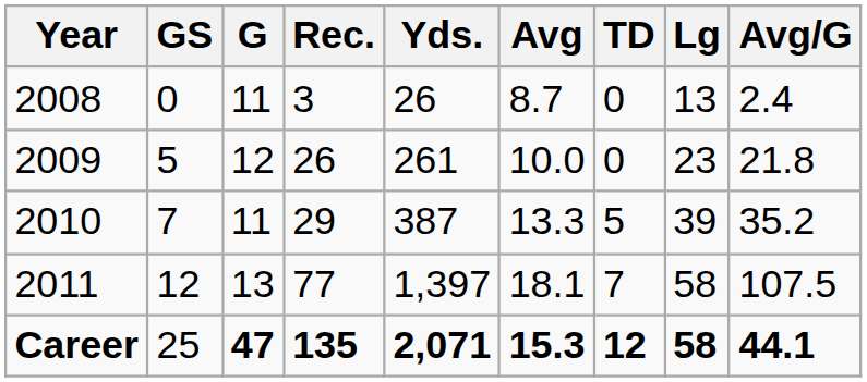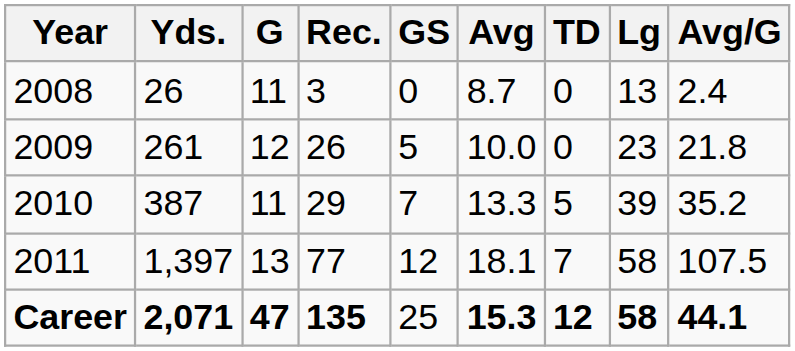columns swapped: GS <-> Yds.
